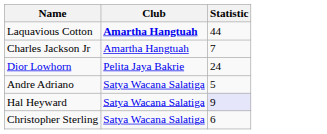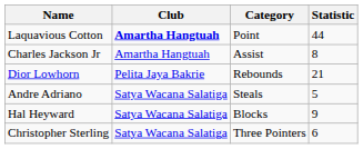+ column: Category | Point | Assist | Rebounds | Steals | Blocks | Three Pointers
Charles Jackson Jr | Statistic: 7 -> 8
Dior Lowhorn | Statistic: 24 -> 21
Hal Heyward | Statistic: lavender background -> no background
